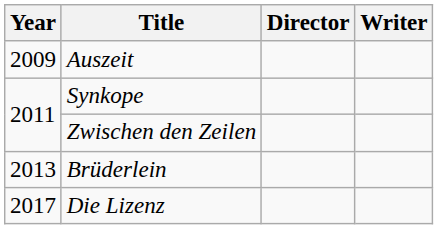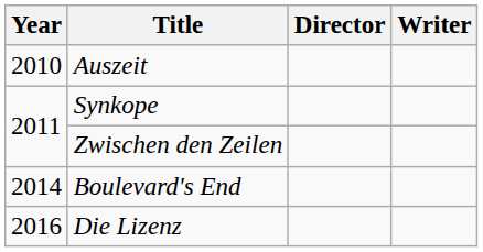Auszeit | Year: 2009 -> 2010
- row: 2013 | Brüderlein
+ row: 2014 | Boulevard's End
Die Lizenz | Year: 2017 -> 2016
